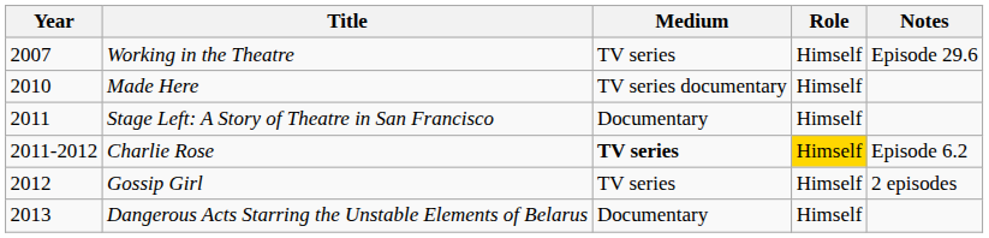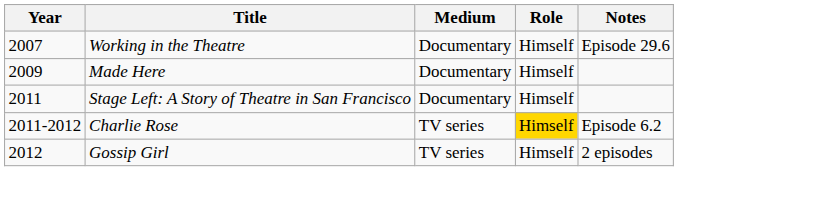Working in the Theatre | Medium: TV series -> Documentary
Made Here | Year: 2010 -> 2009
Made Here | Medium: TV series documentary -> Documentary
Charlie Rose | Medium: bold -> normal
- row: 2013 | Dangerous Acts Starring the Unstable Elements of Belarus | Documentary | Himself
